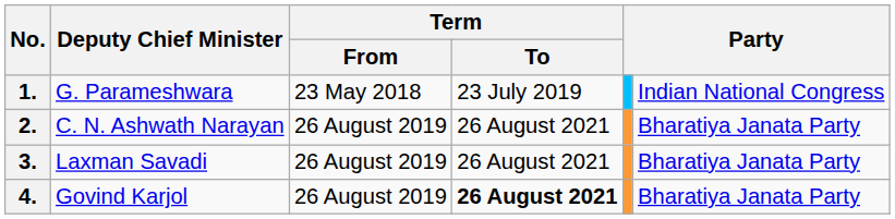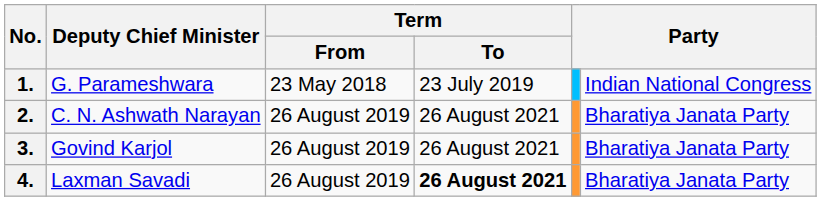3. | Deputy Chief Minister: Laxman Savadi -> Govind Karjol
4. | Deputy Chief Minister: Govind Karjol -> Laxman Savadi
